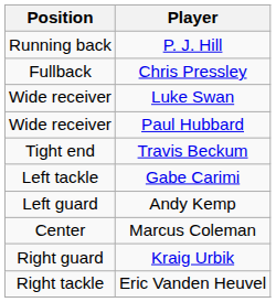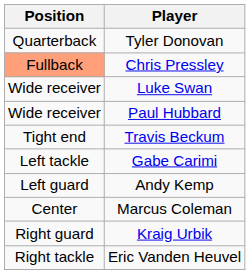+ row: Quarterback | Tyler Donovan
- row: Running back | P. J. Hill
Chris Pressley | Position: no background -> lightsalmon background
